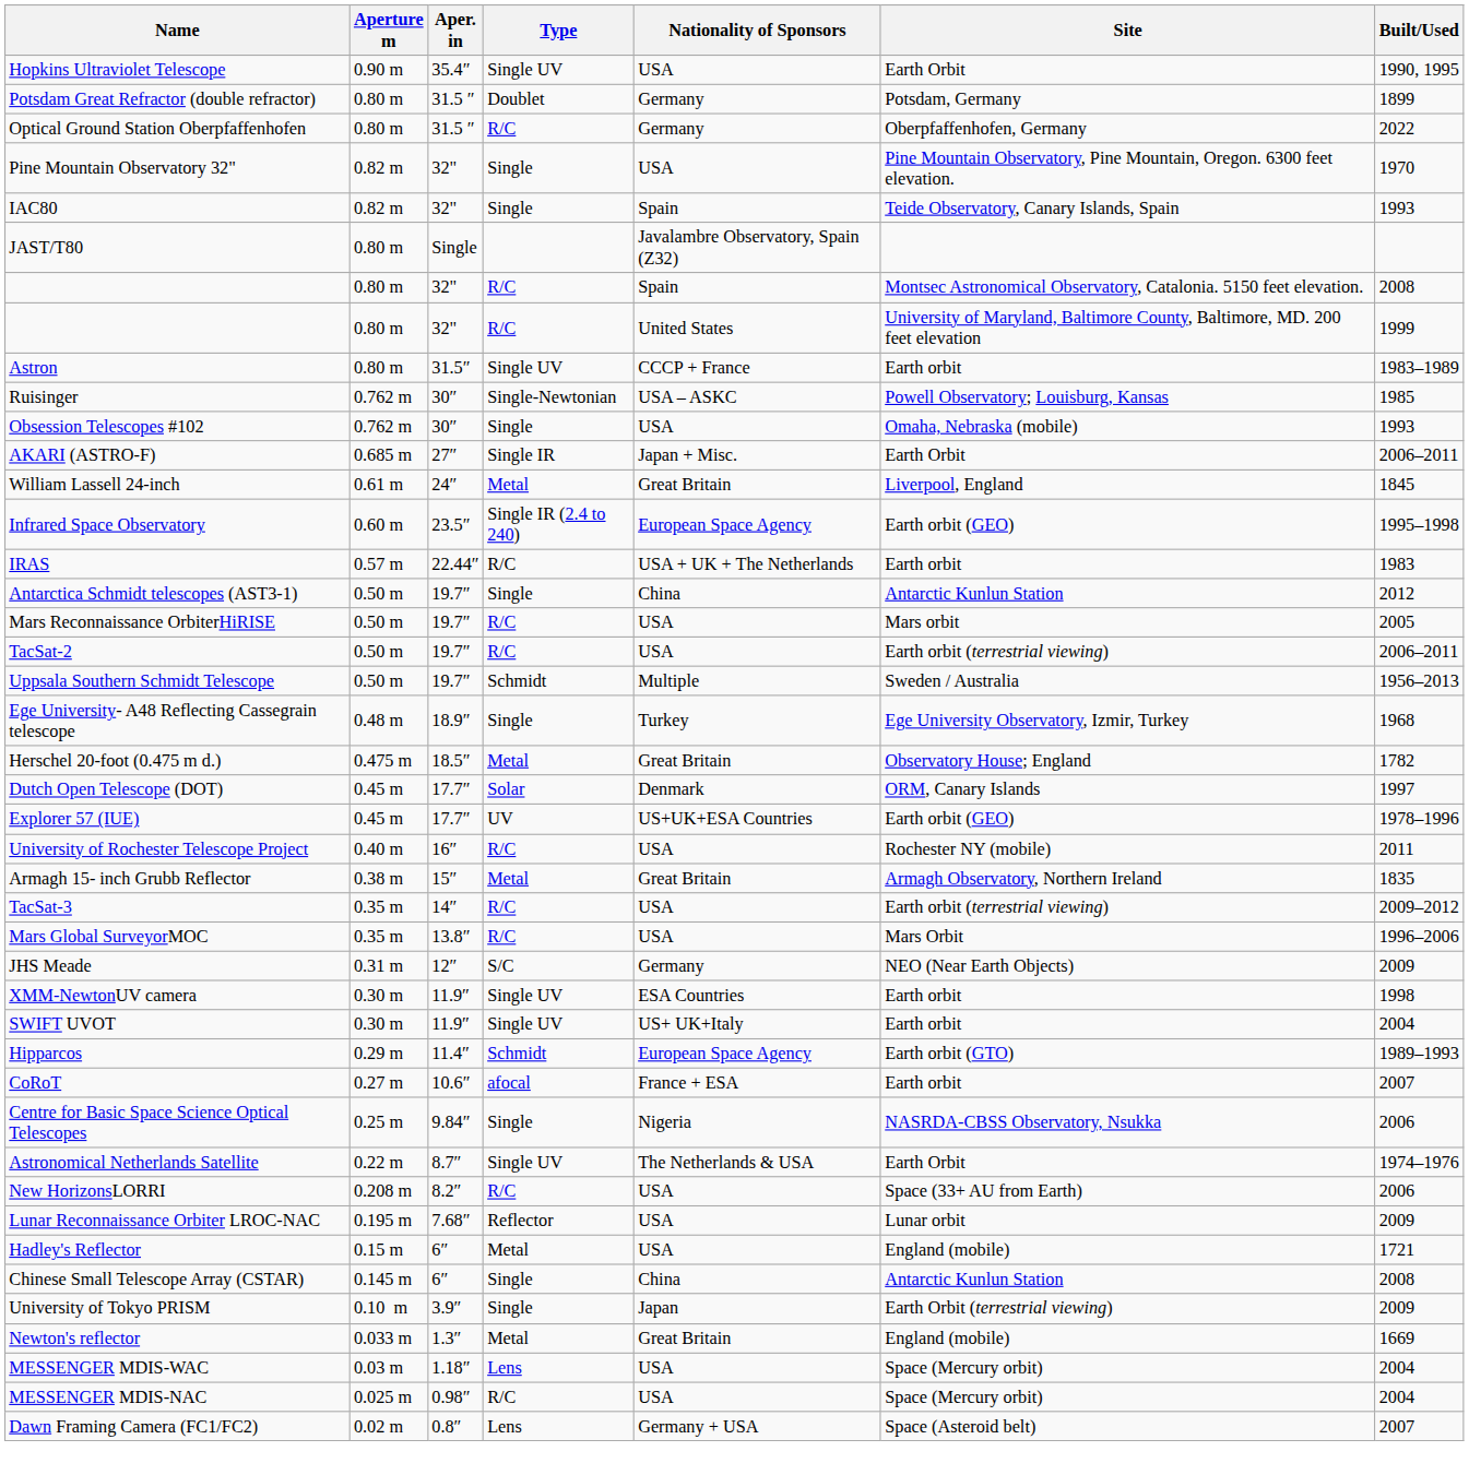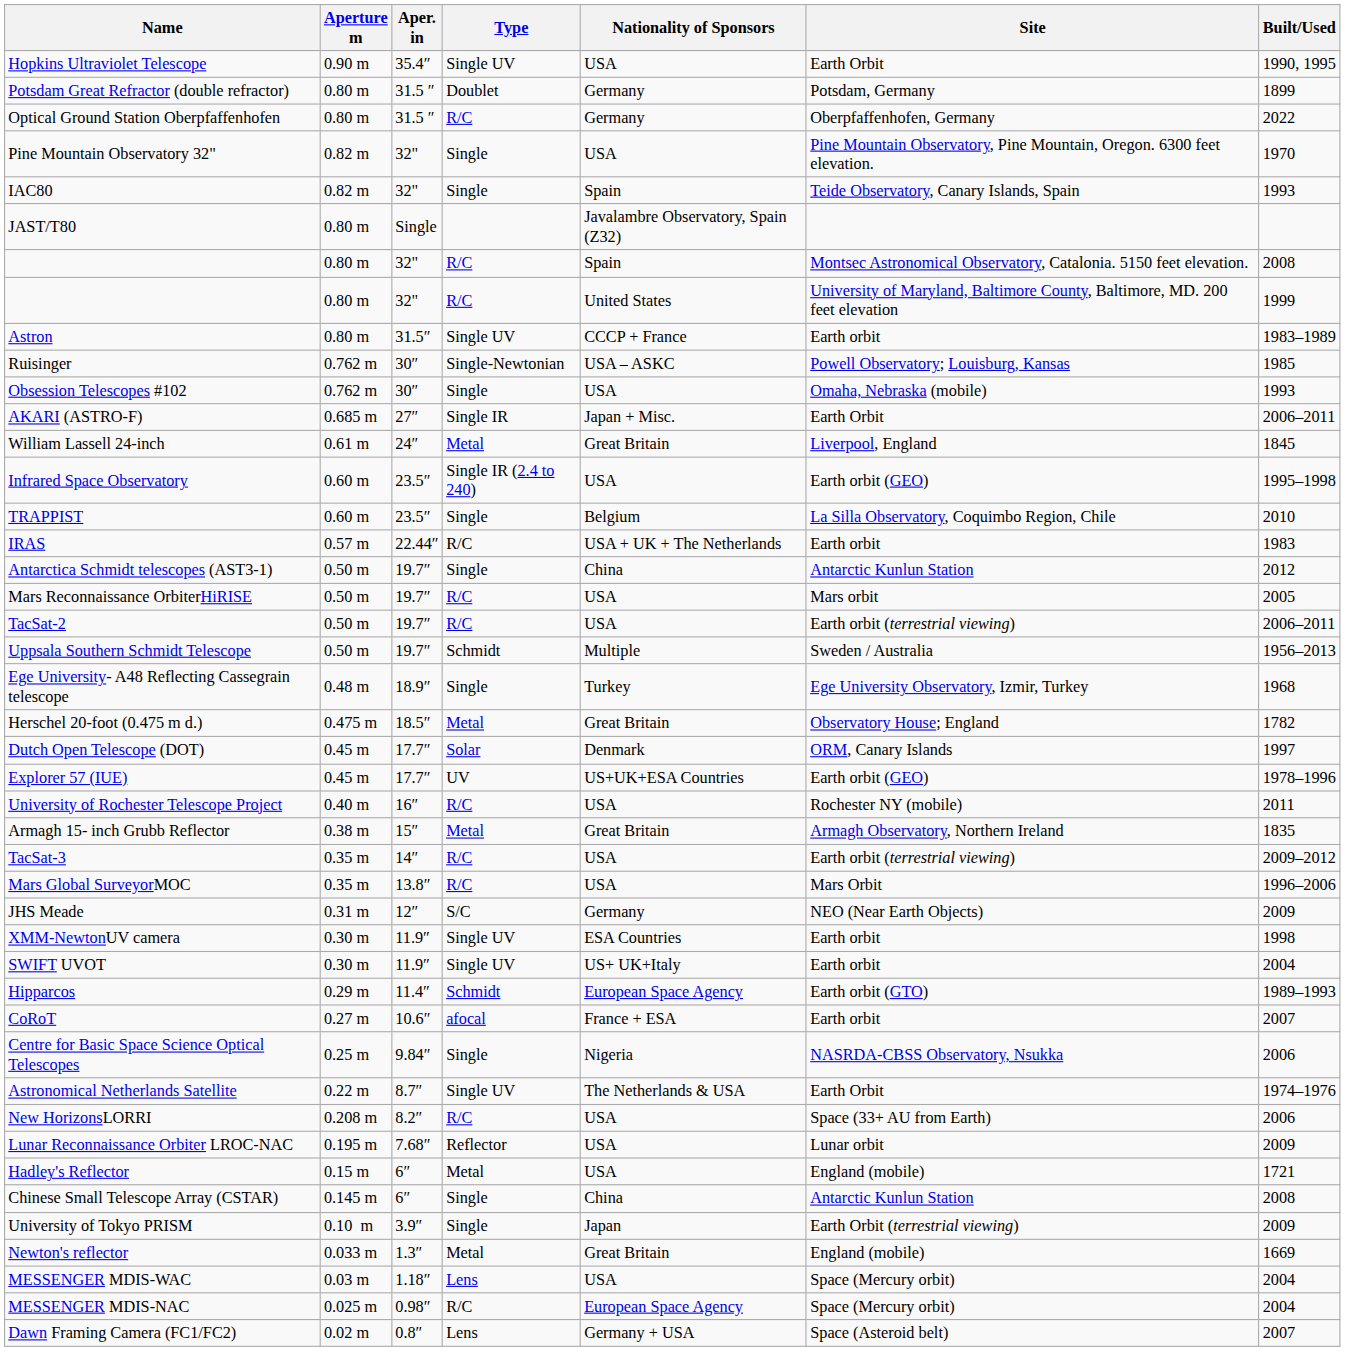Infrared Space Observatory | Nationality of Sponsors: European Space Agency -> USA
+ row: TRAPPIST | 0.60 m | 23.5″ | Single | Belgium | La Silla Observatory, Coquimbo Region, Chile | 2010
MESSENGER MDIS-NAC | Nationality of Sponsors: USA -> European Space Agency
